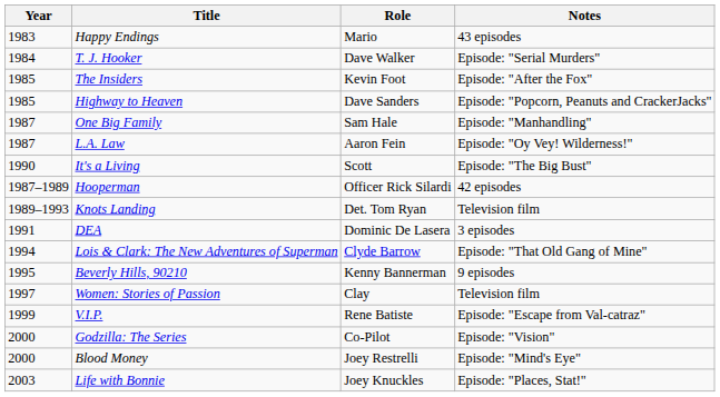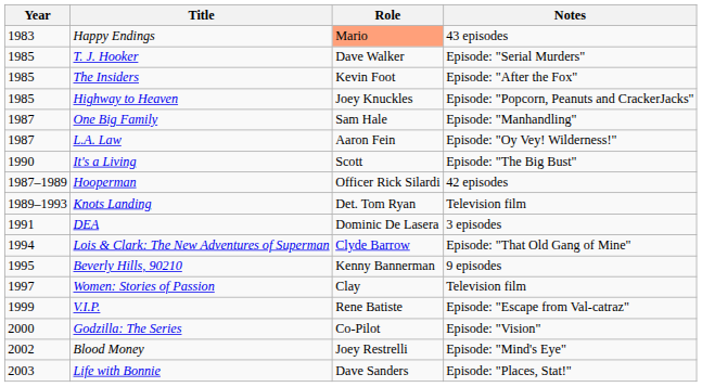Happy Endings | Role: no background -> lightsalmon background
T. J. Hooker | Year: 1984 -> 1985
Highway to Heaven | Role: Dave Sanders -> Joey Knuckles
Blood Money | Year: 2000 -> 2002
Life with Bonnie | Role: Joey Knuckles -> Dave Sanders
